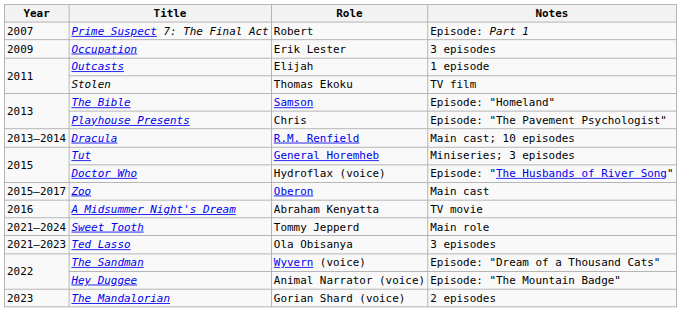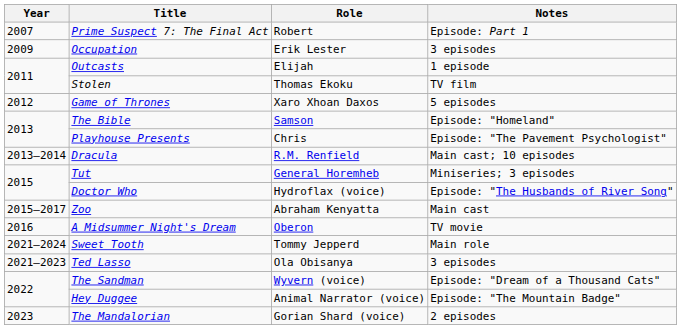+ row: 2012 | Game of Thrones | Xaro Xhoan Daxos | 5 episodes
Zoo | Role: Oberon -> Abraham Kenyatta
A Midsummer Night's Dream | Role: Abraham Kenyatta -> Oberon
